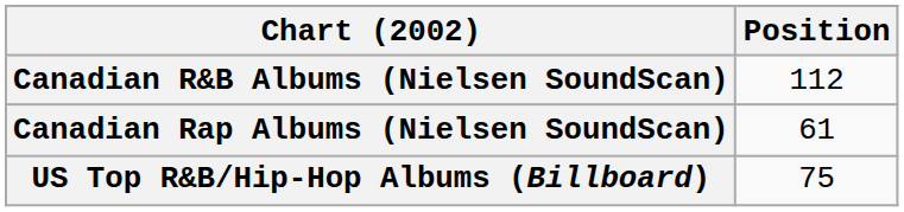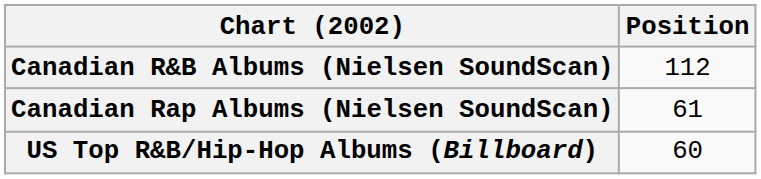US Top R&B/Hip-Hop Albums (Billboard) | Position: 75 -> 60
